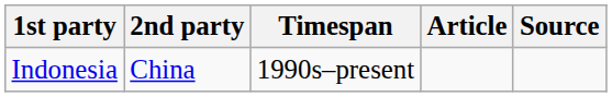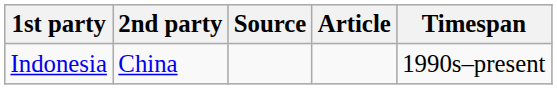columns swapped: Timespan <-> Source
